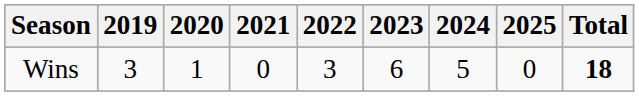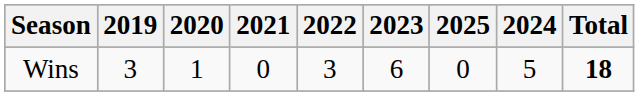columns swapped: 2024 <-> 2025
